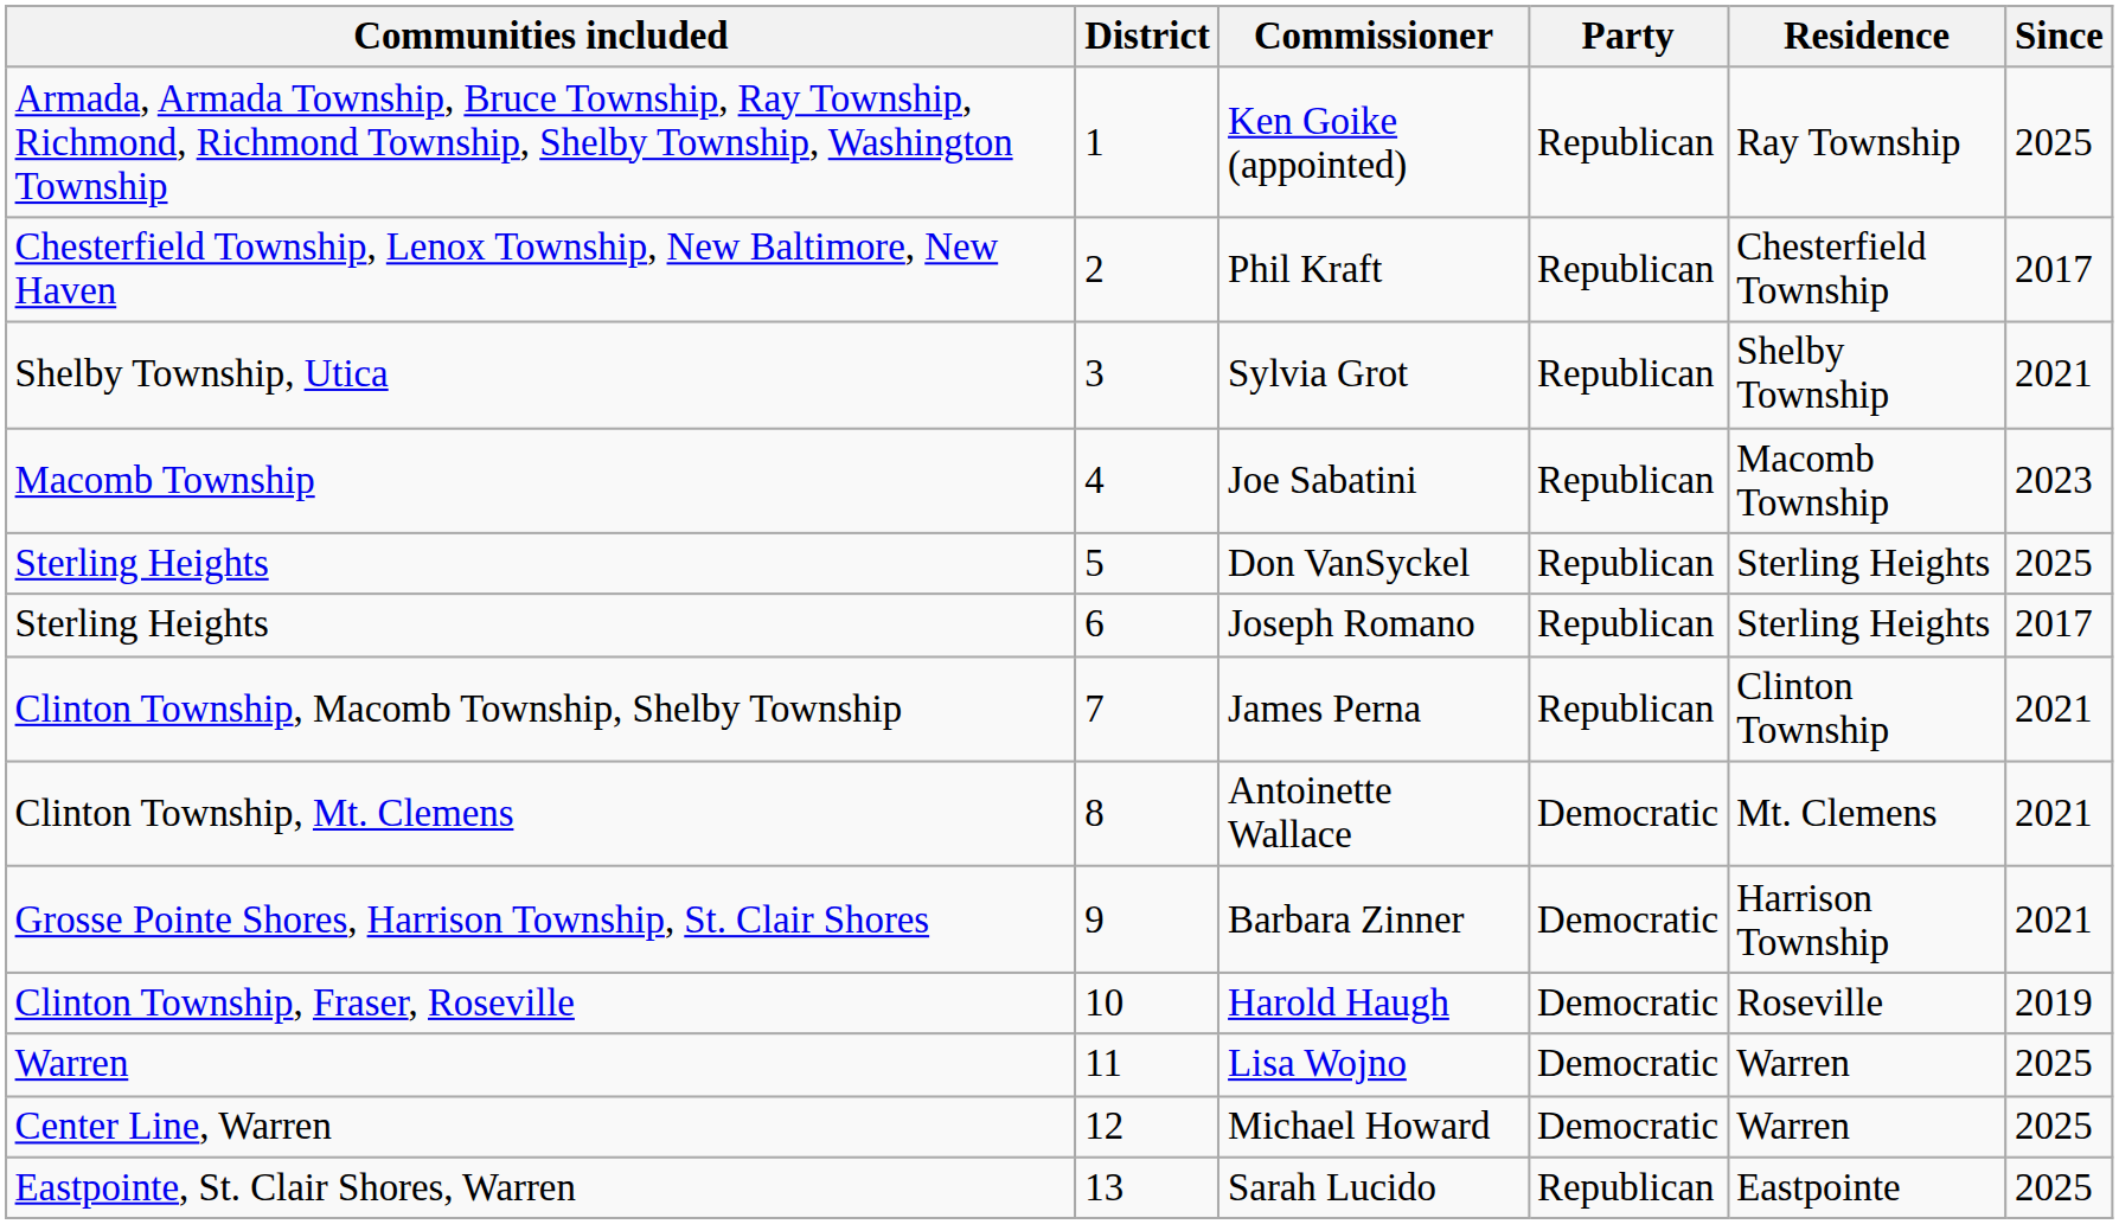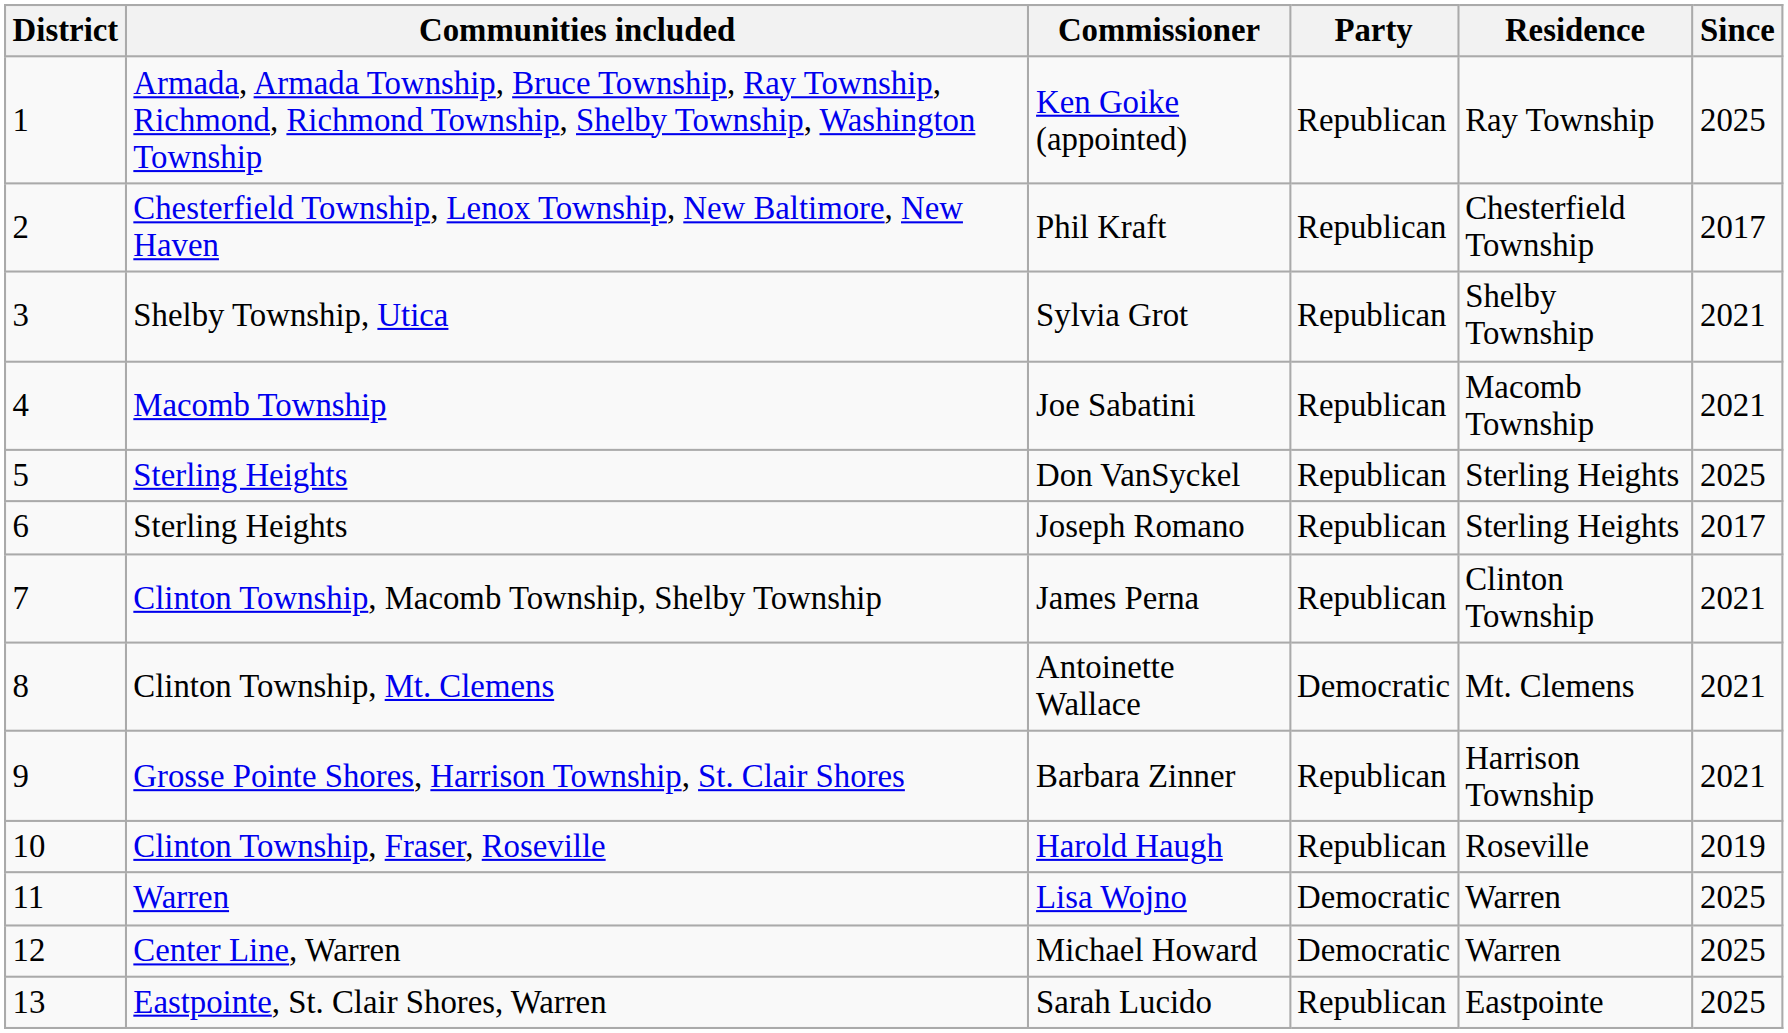columns swapped: District <-> Communities included
Joe Sabatini | Since: 2023 -> 2021
Barbara Zinner | Party: Democratic -> Republican
Harold Haugh | Party: Democratic -> Republican
